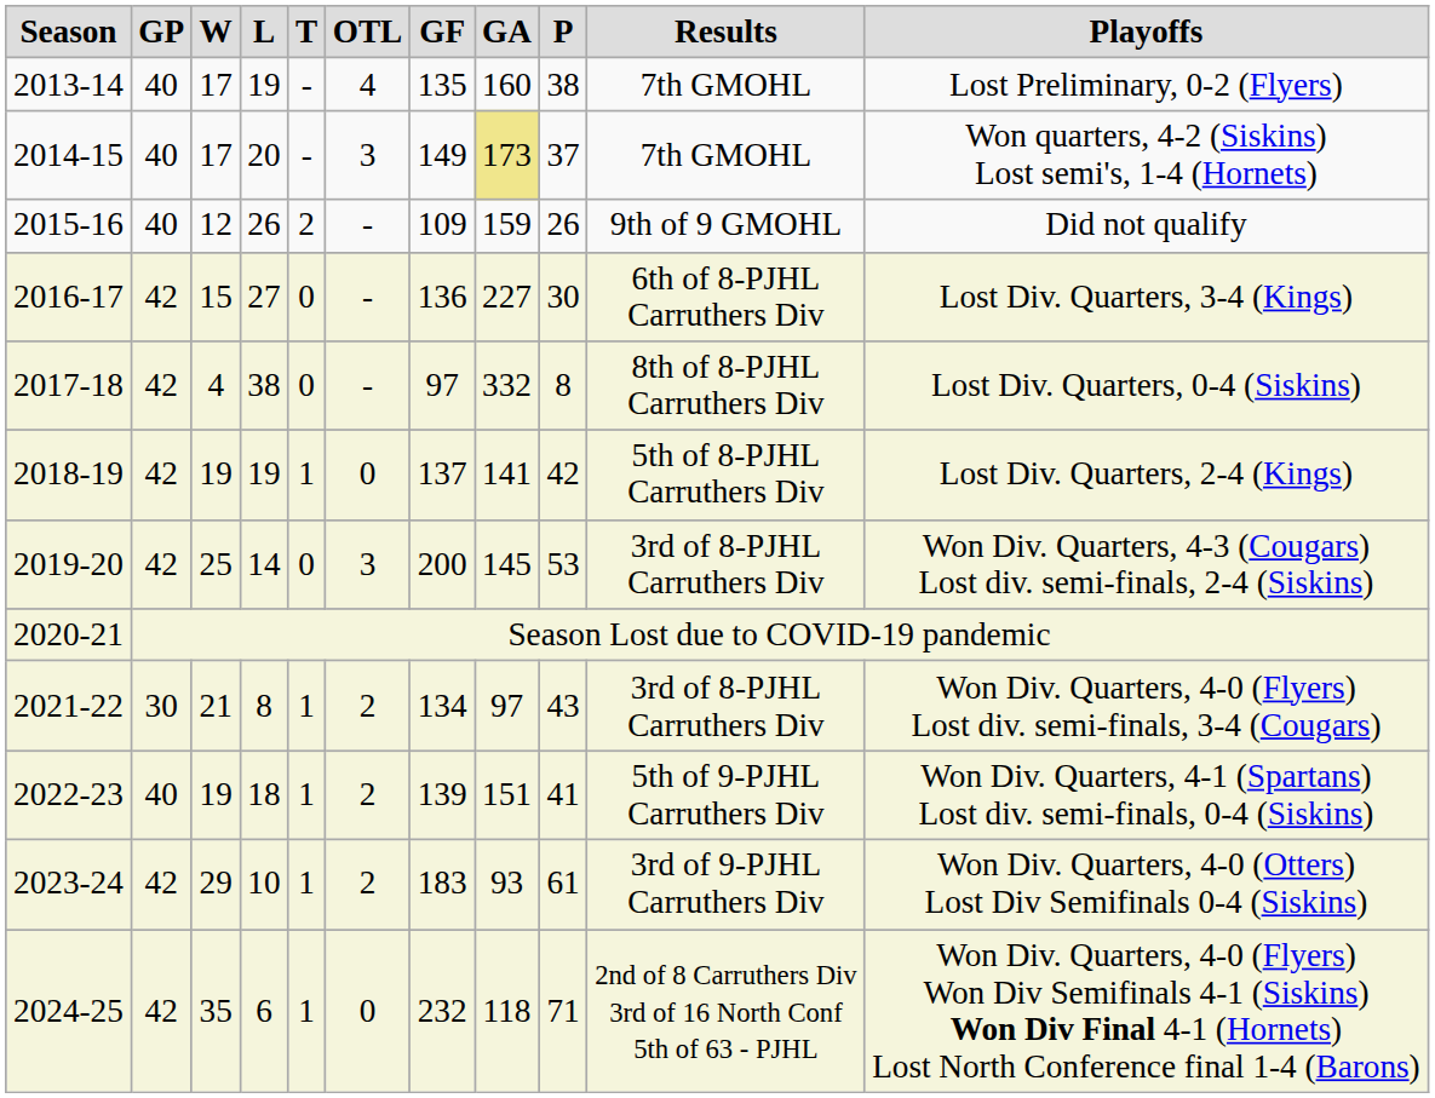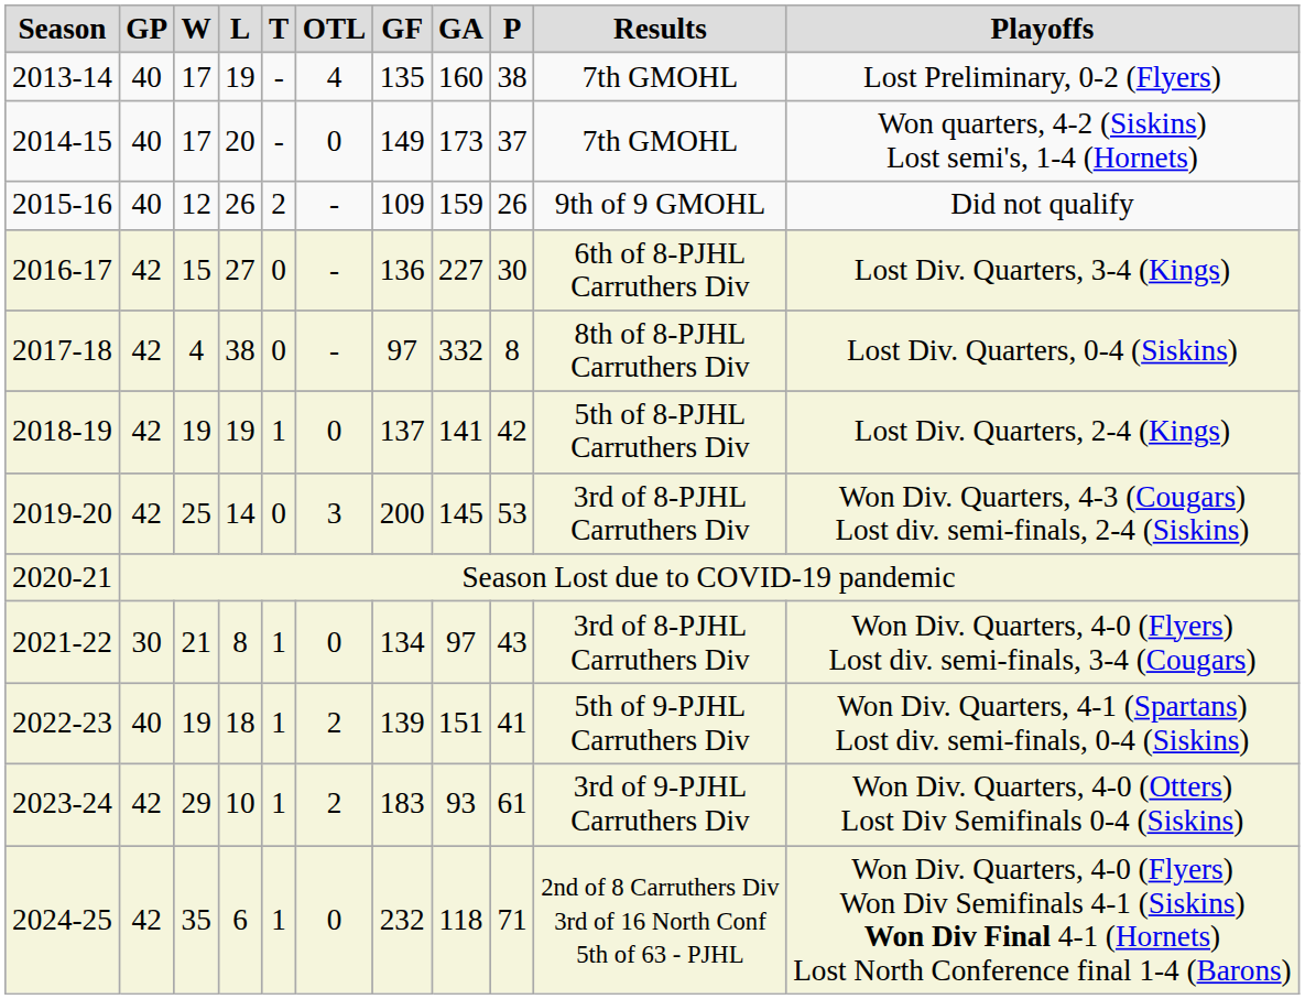2014-15 | OTL: 3 -> 0
2014-15 | GA: khaki background -> no background
2021-22 | OTL: 2 -> 0
